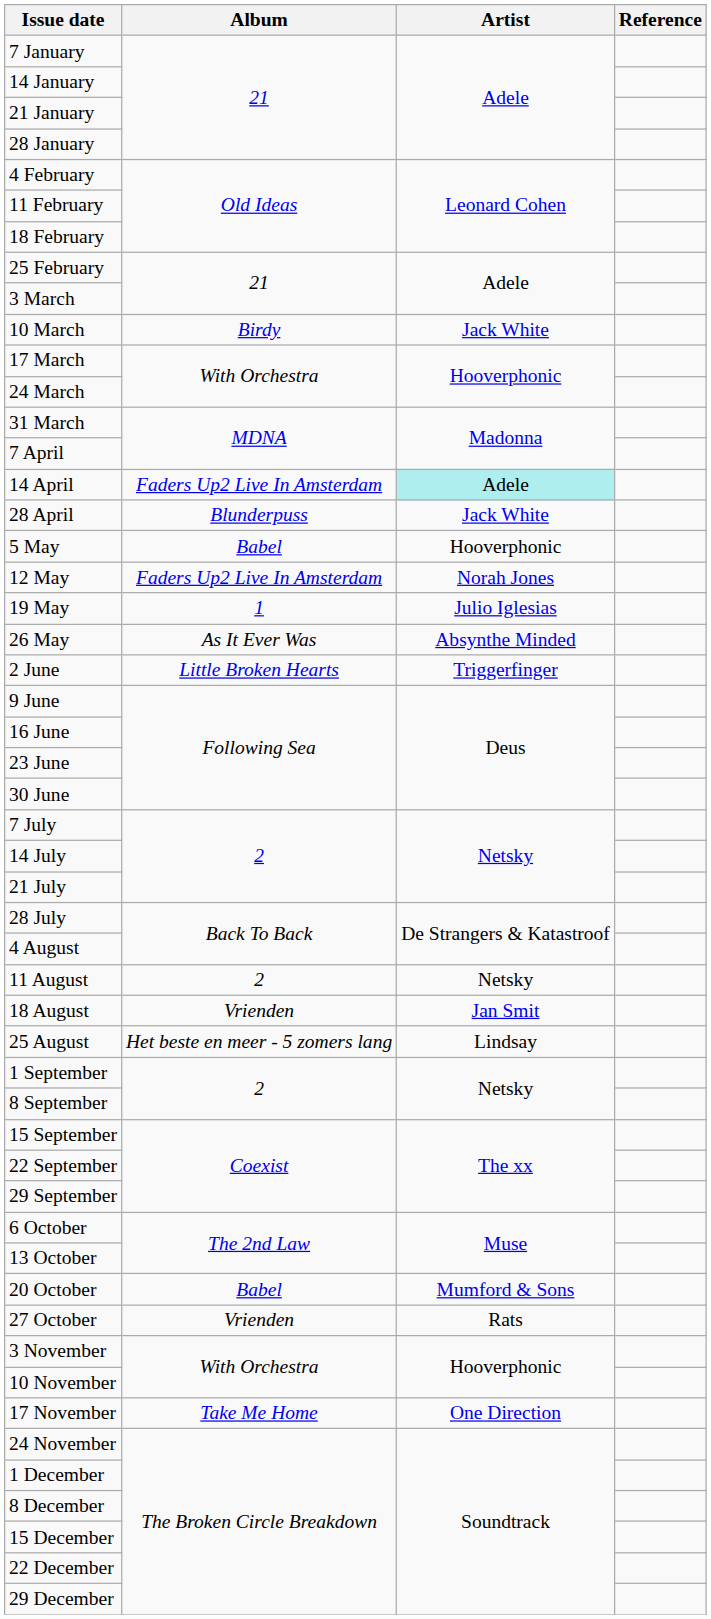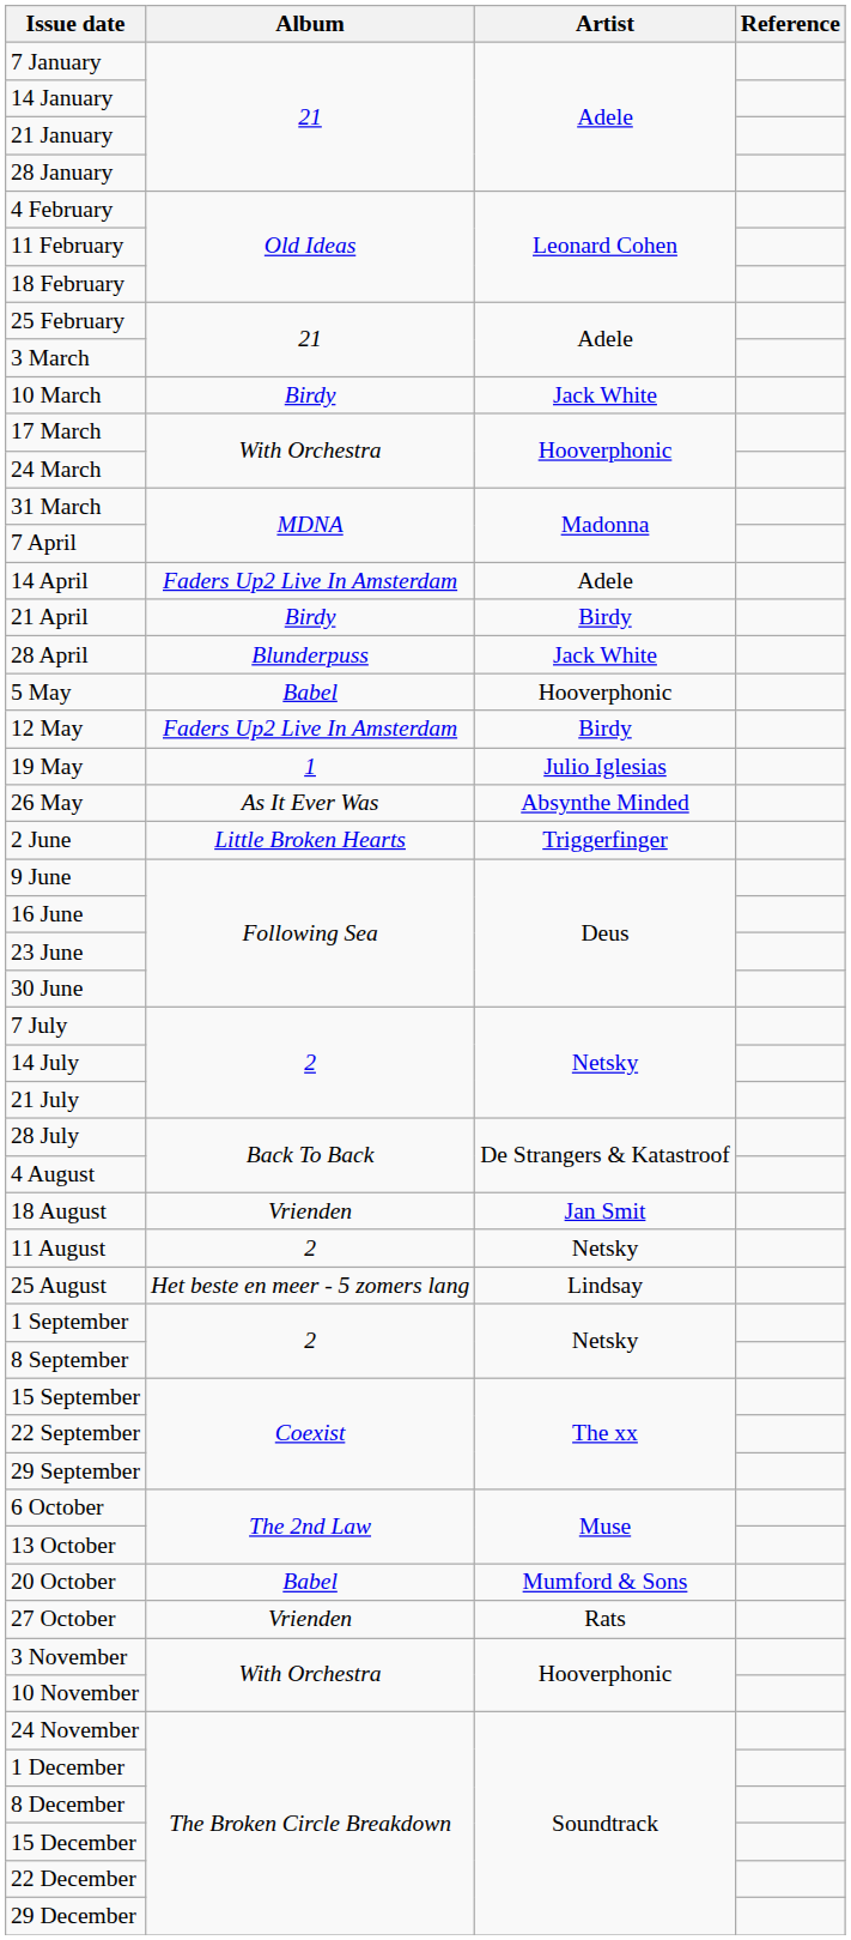14 April | Artist: paleturquoise background -> no background
+ row: 21 April | Birdy | Birdy
12 May | Artist: Norah Jones -> Birdy
rows swapped: 11 August <-> 18 August
- row: 17 November | Take Me Home | One Direction
